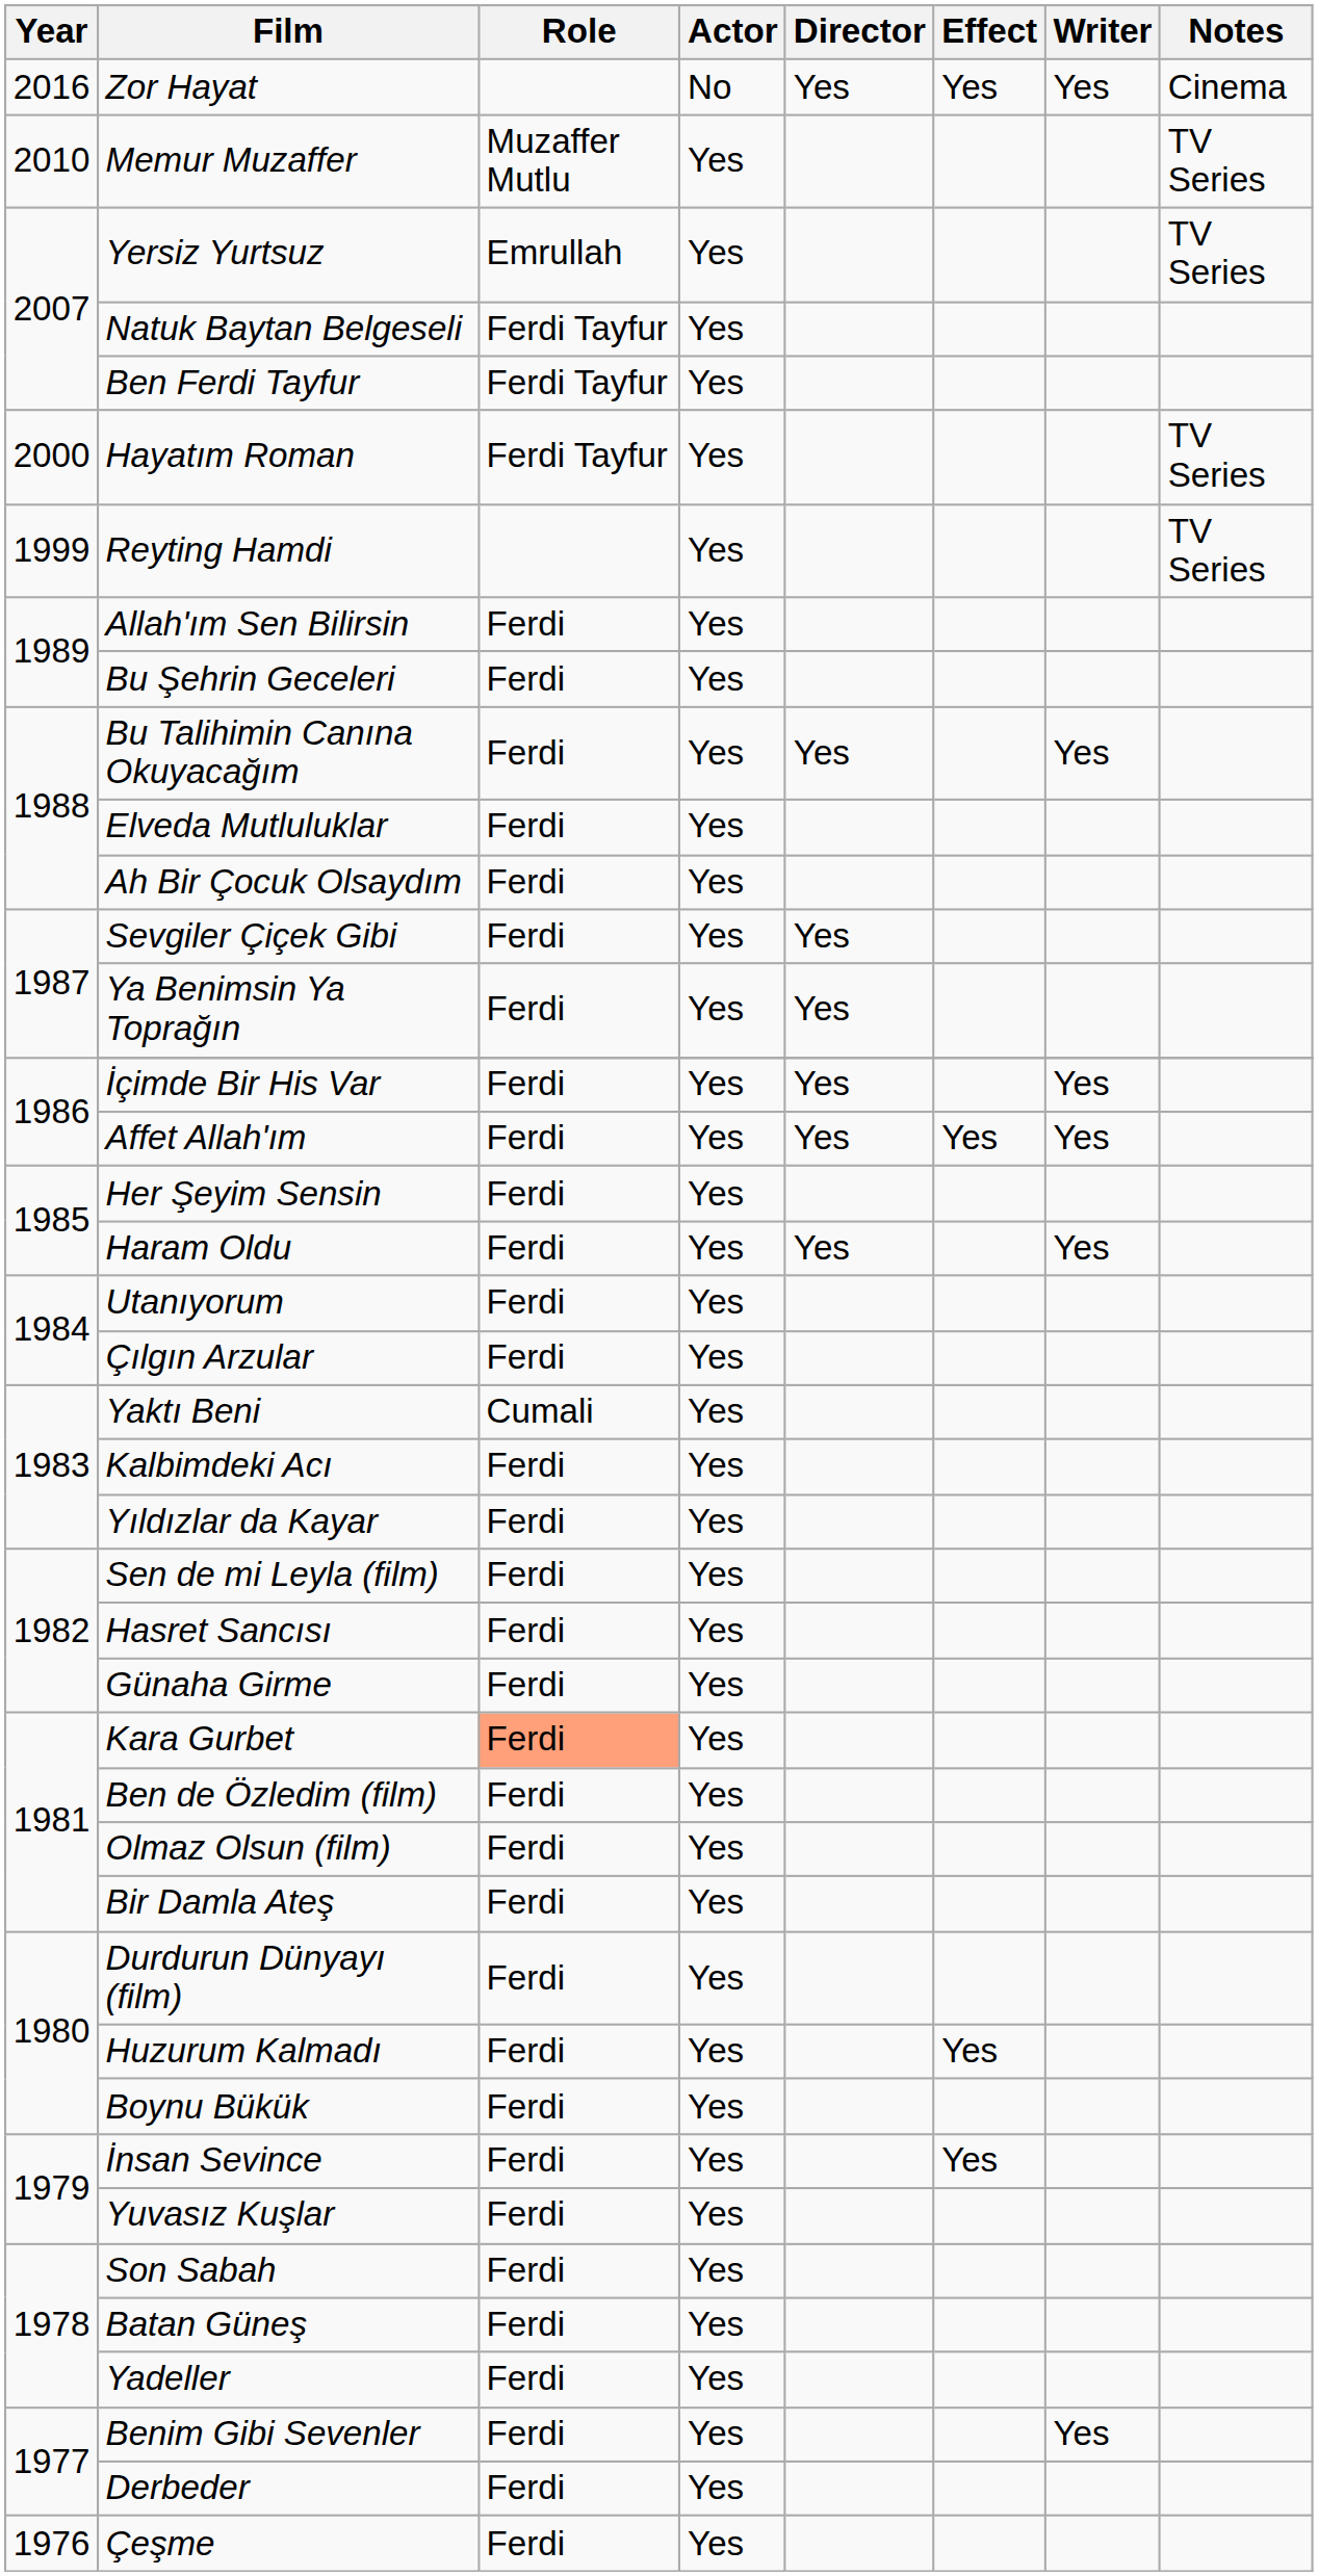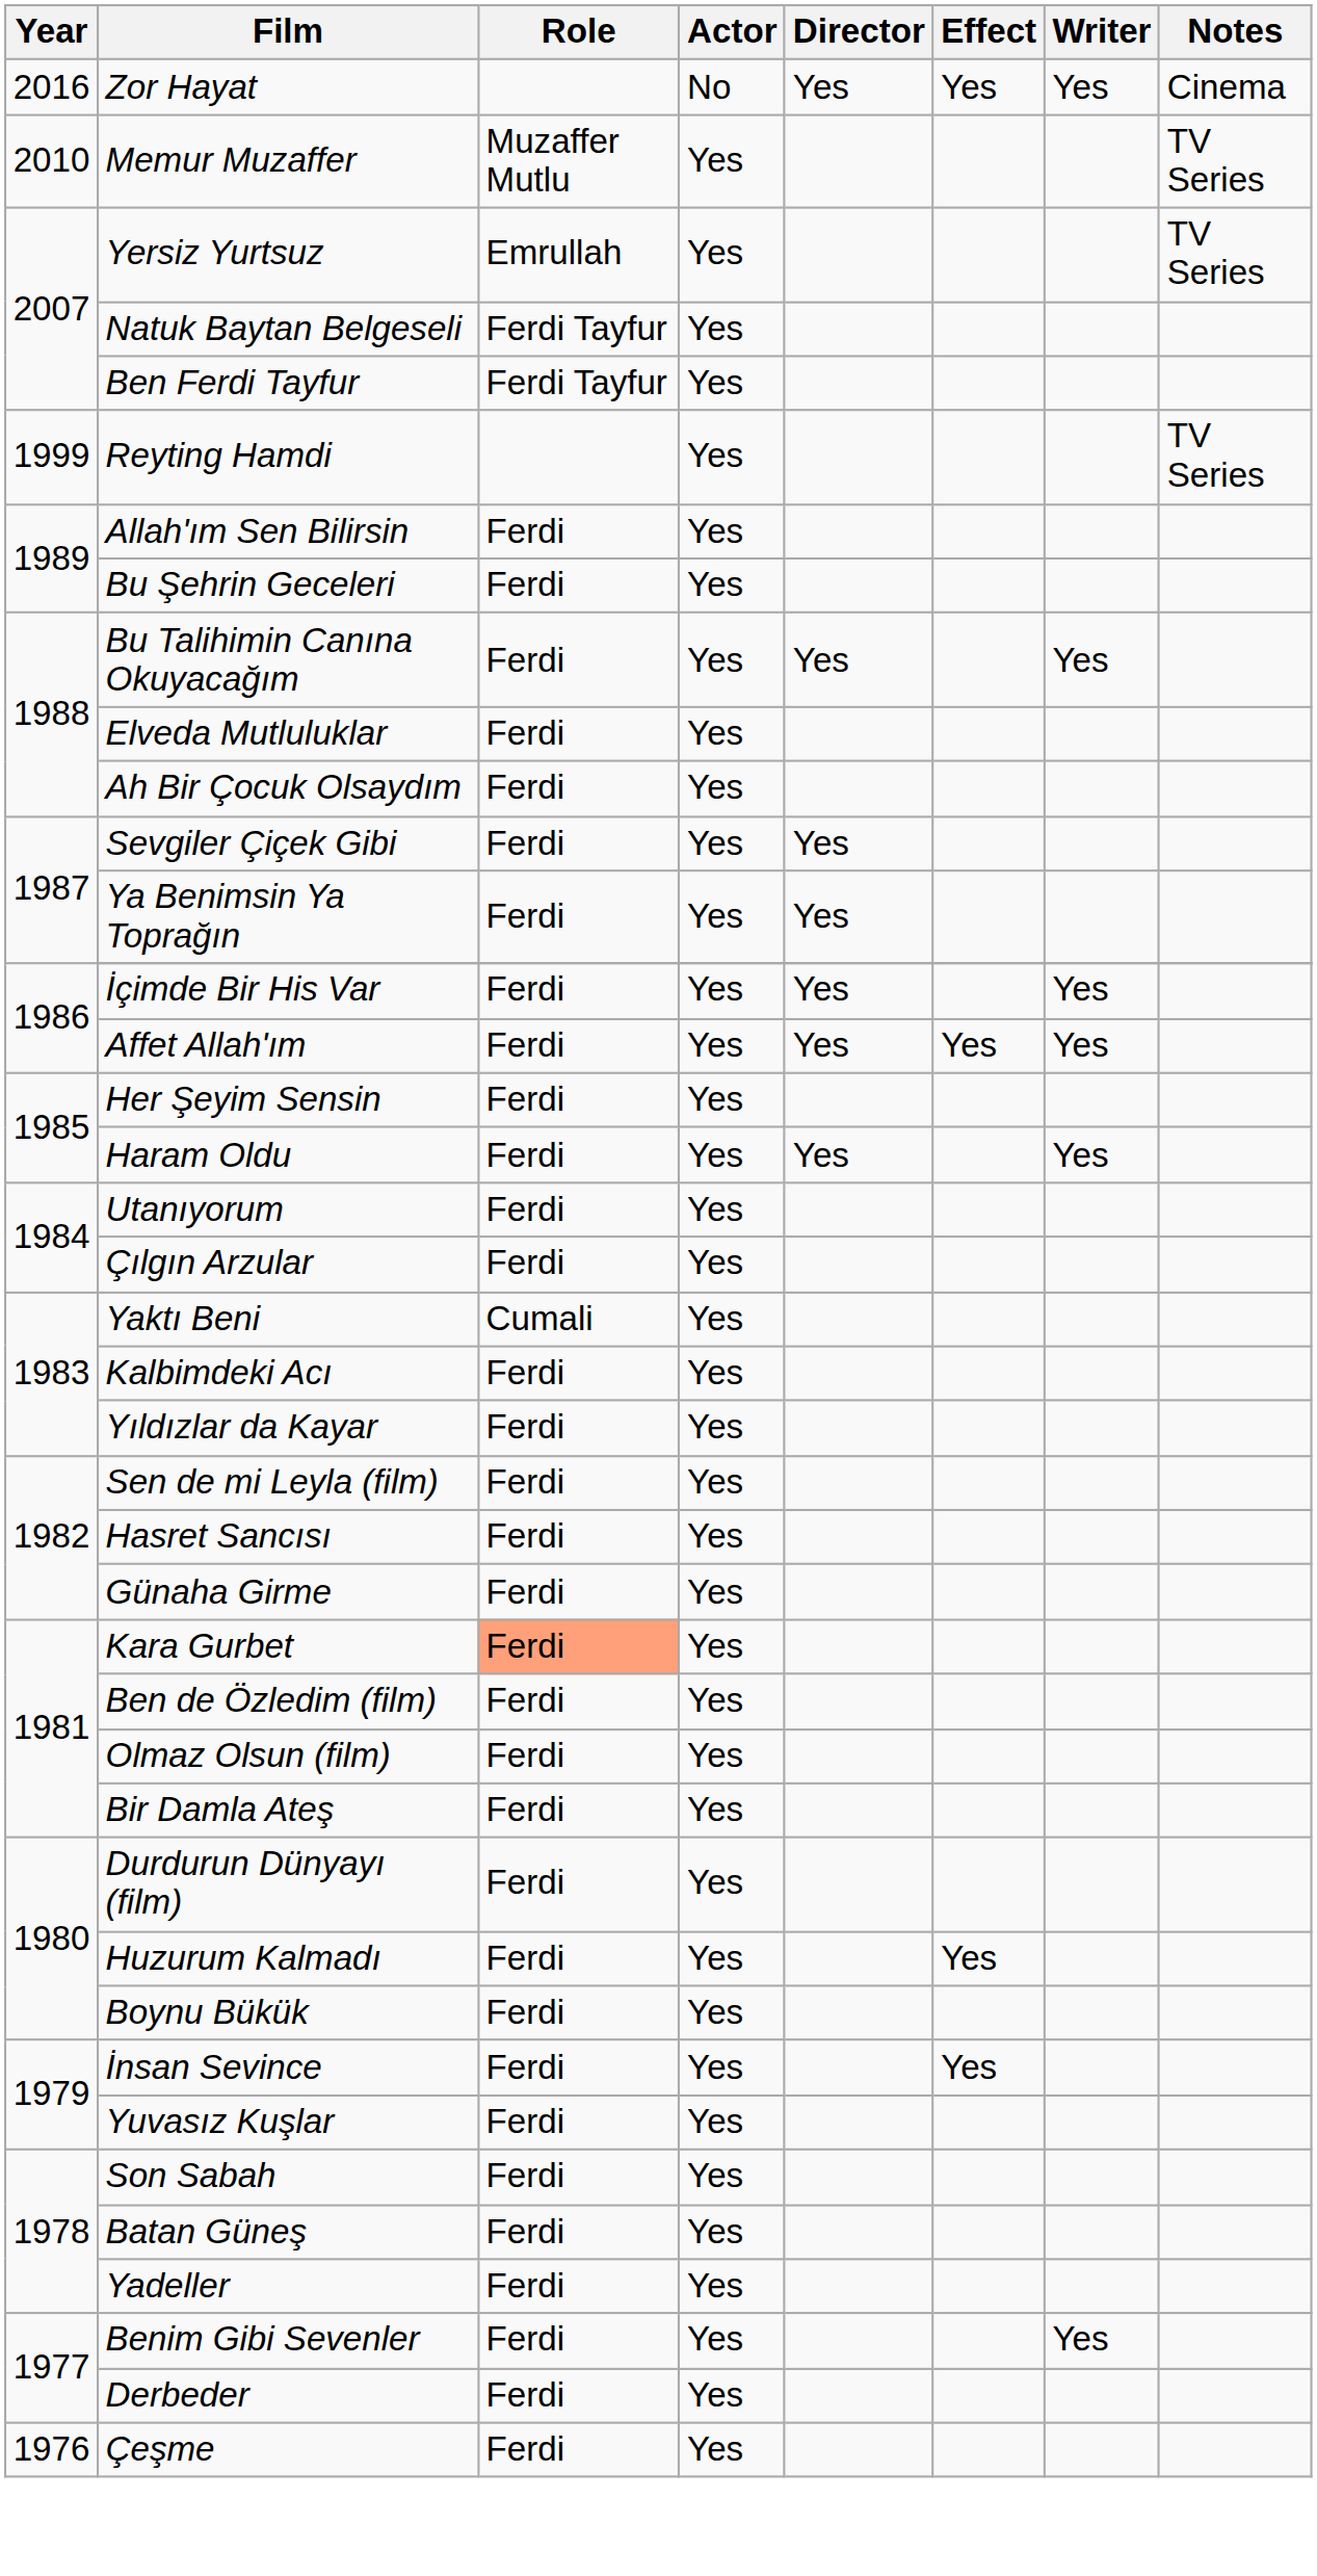- row: 2000 | Hayatım Roman | Ferdi Tayfur | Yes | TV Series
